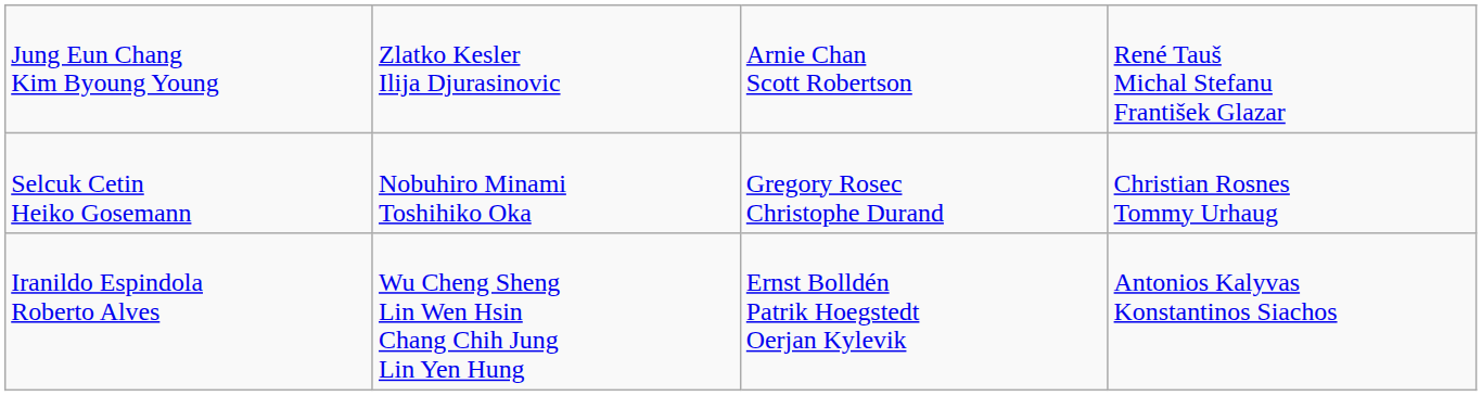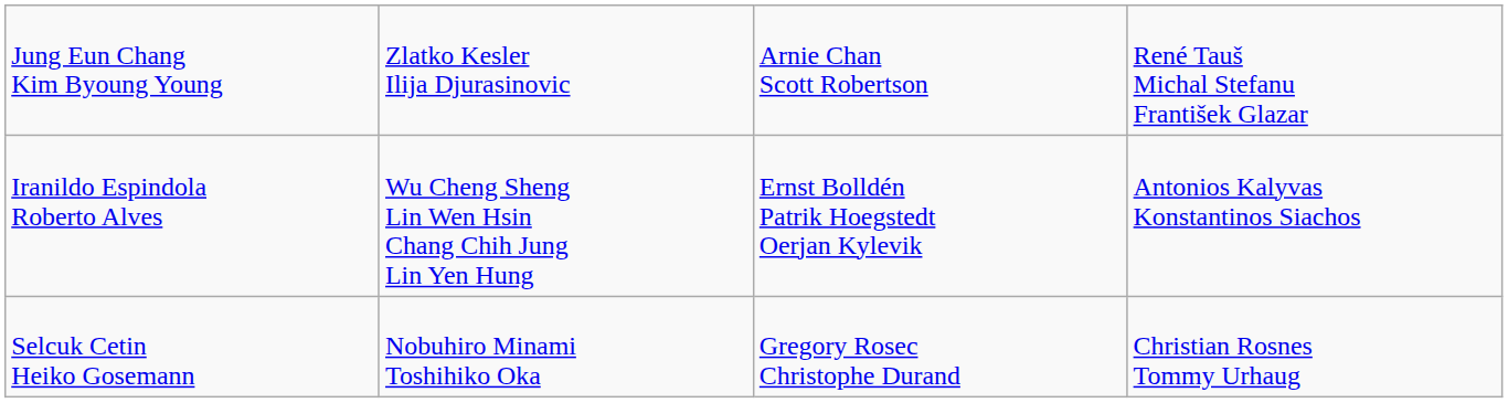rows swapped: Selcuk Cetin Heiko Gosemann <-> Iranildo Espindola Roberto Alves
